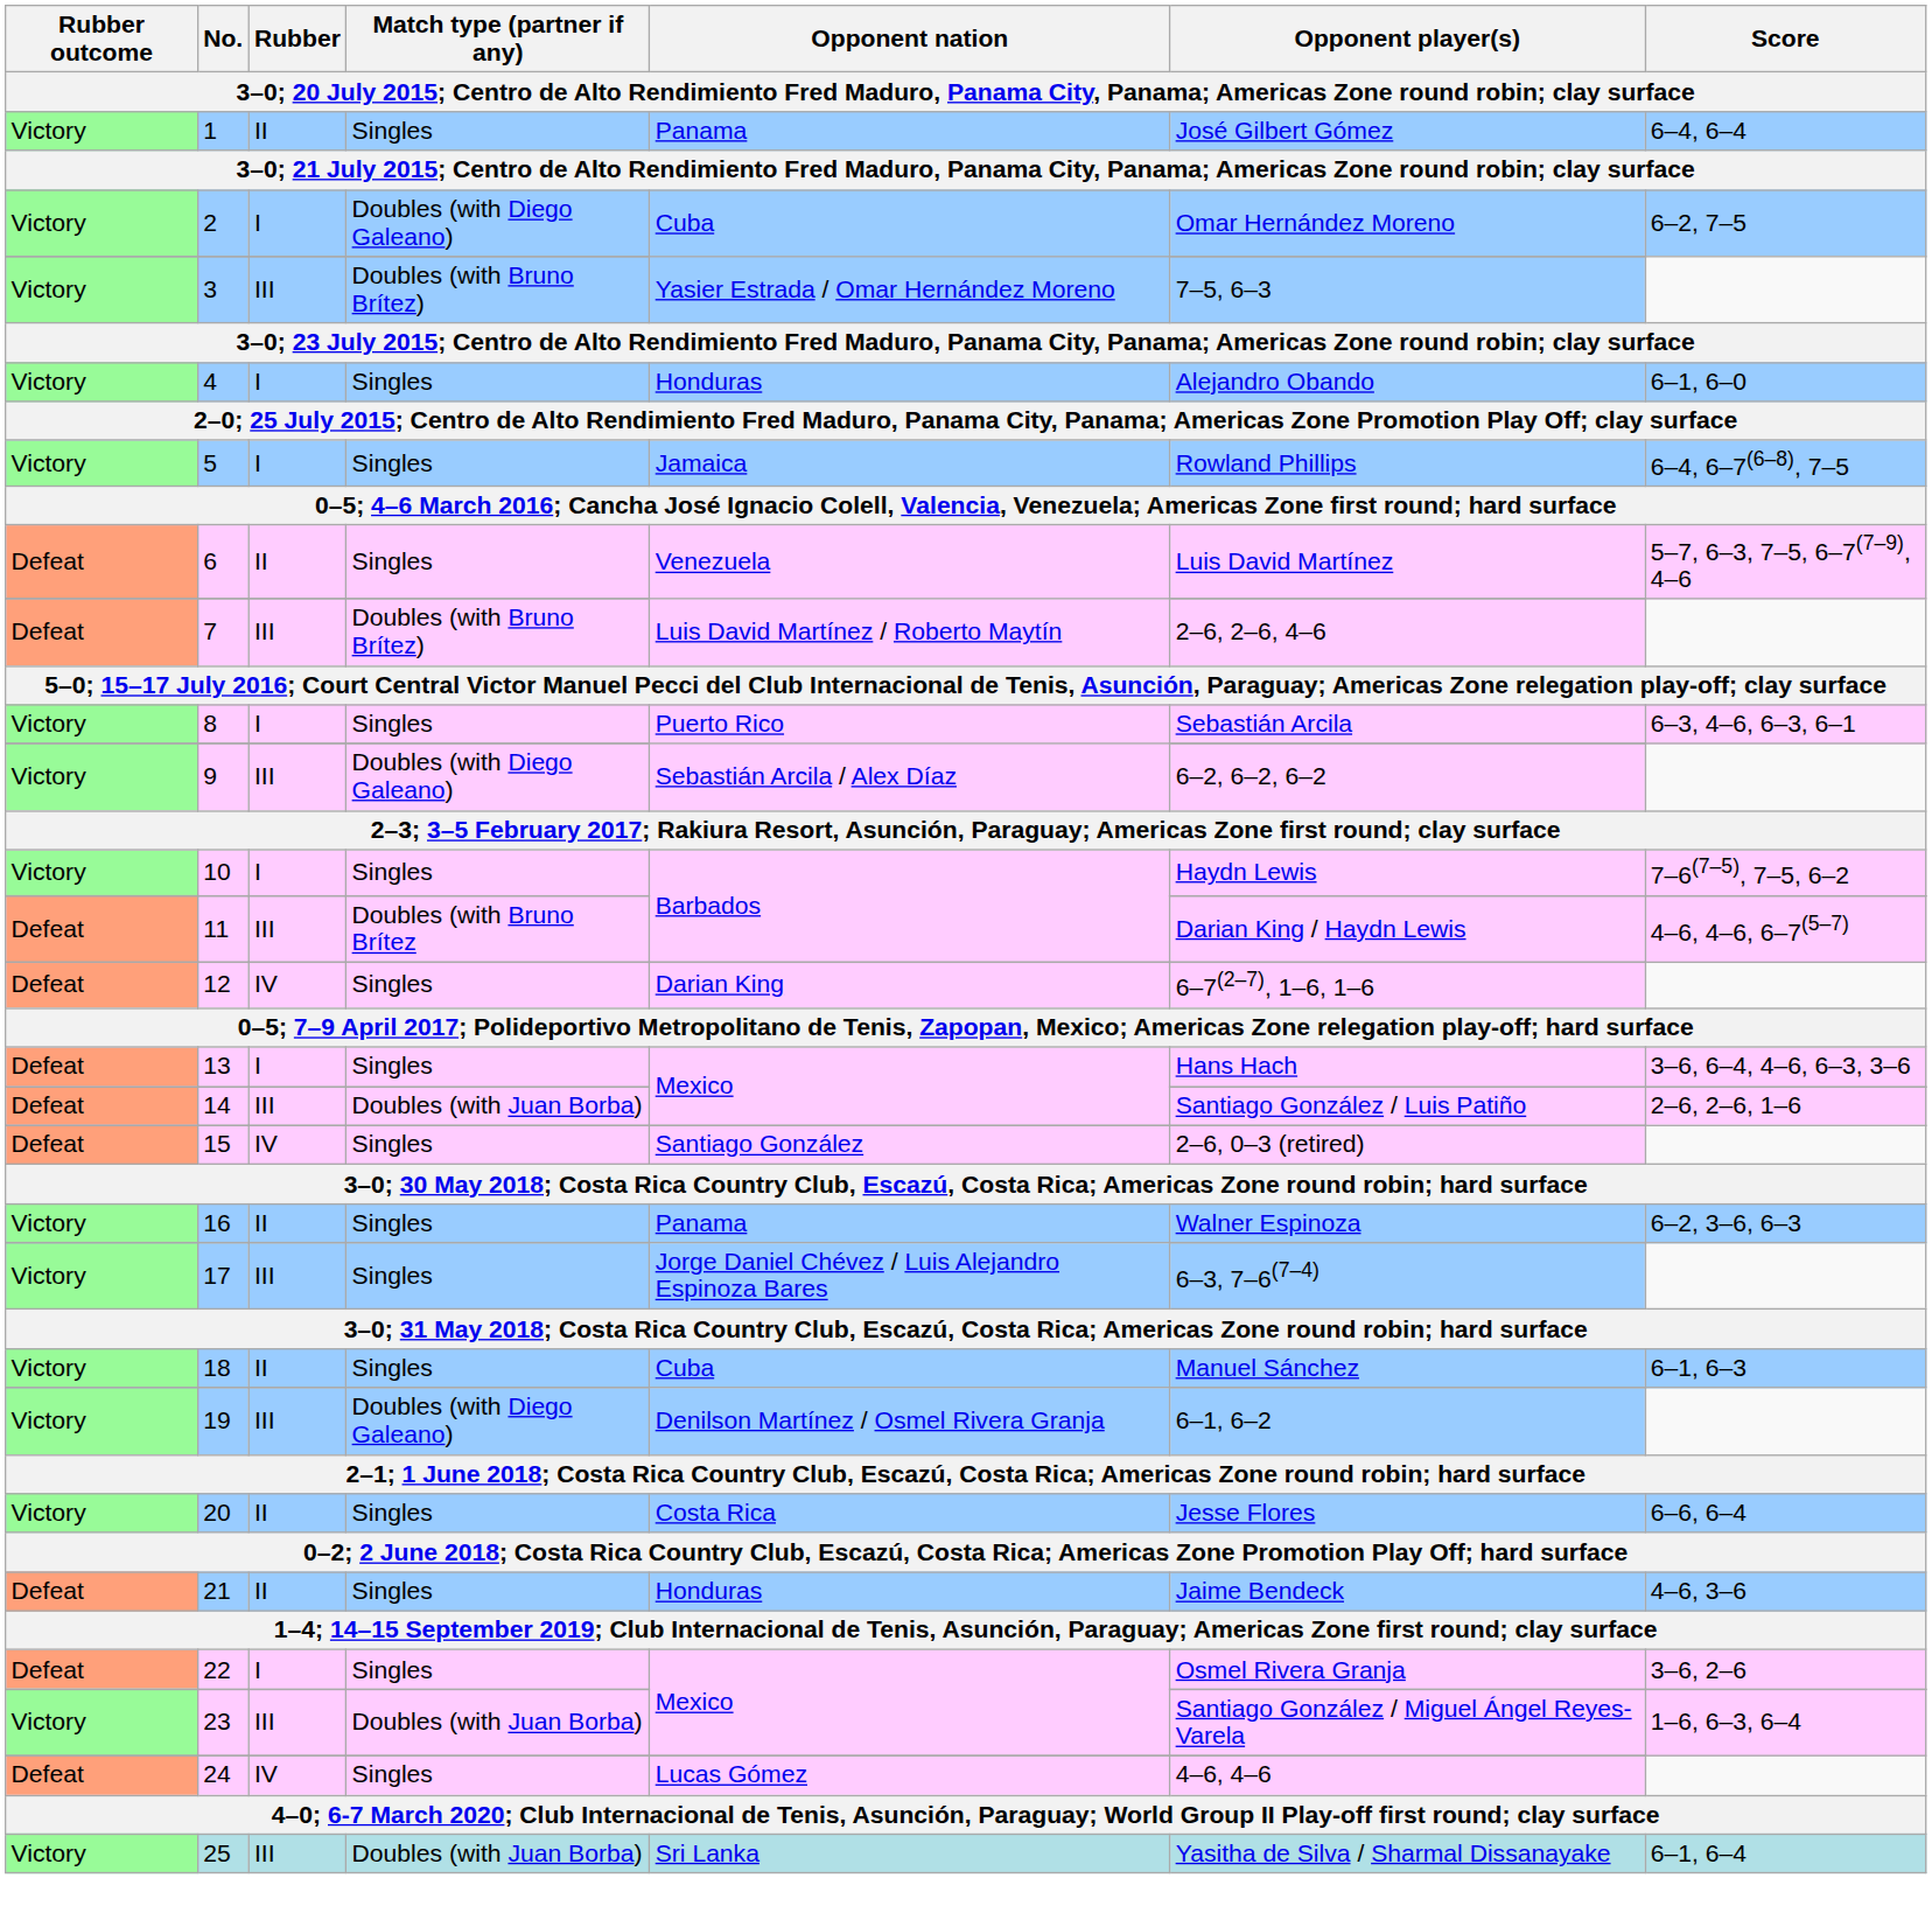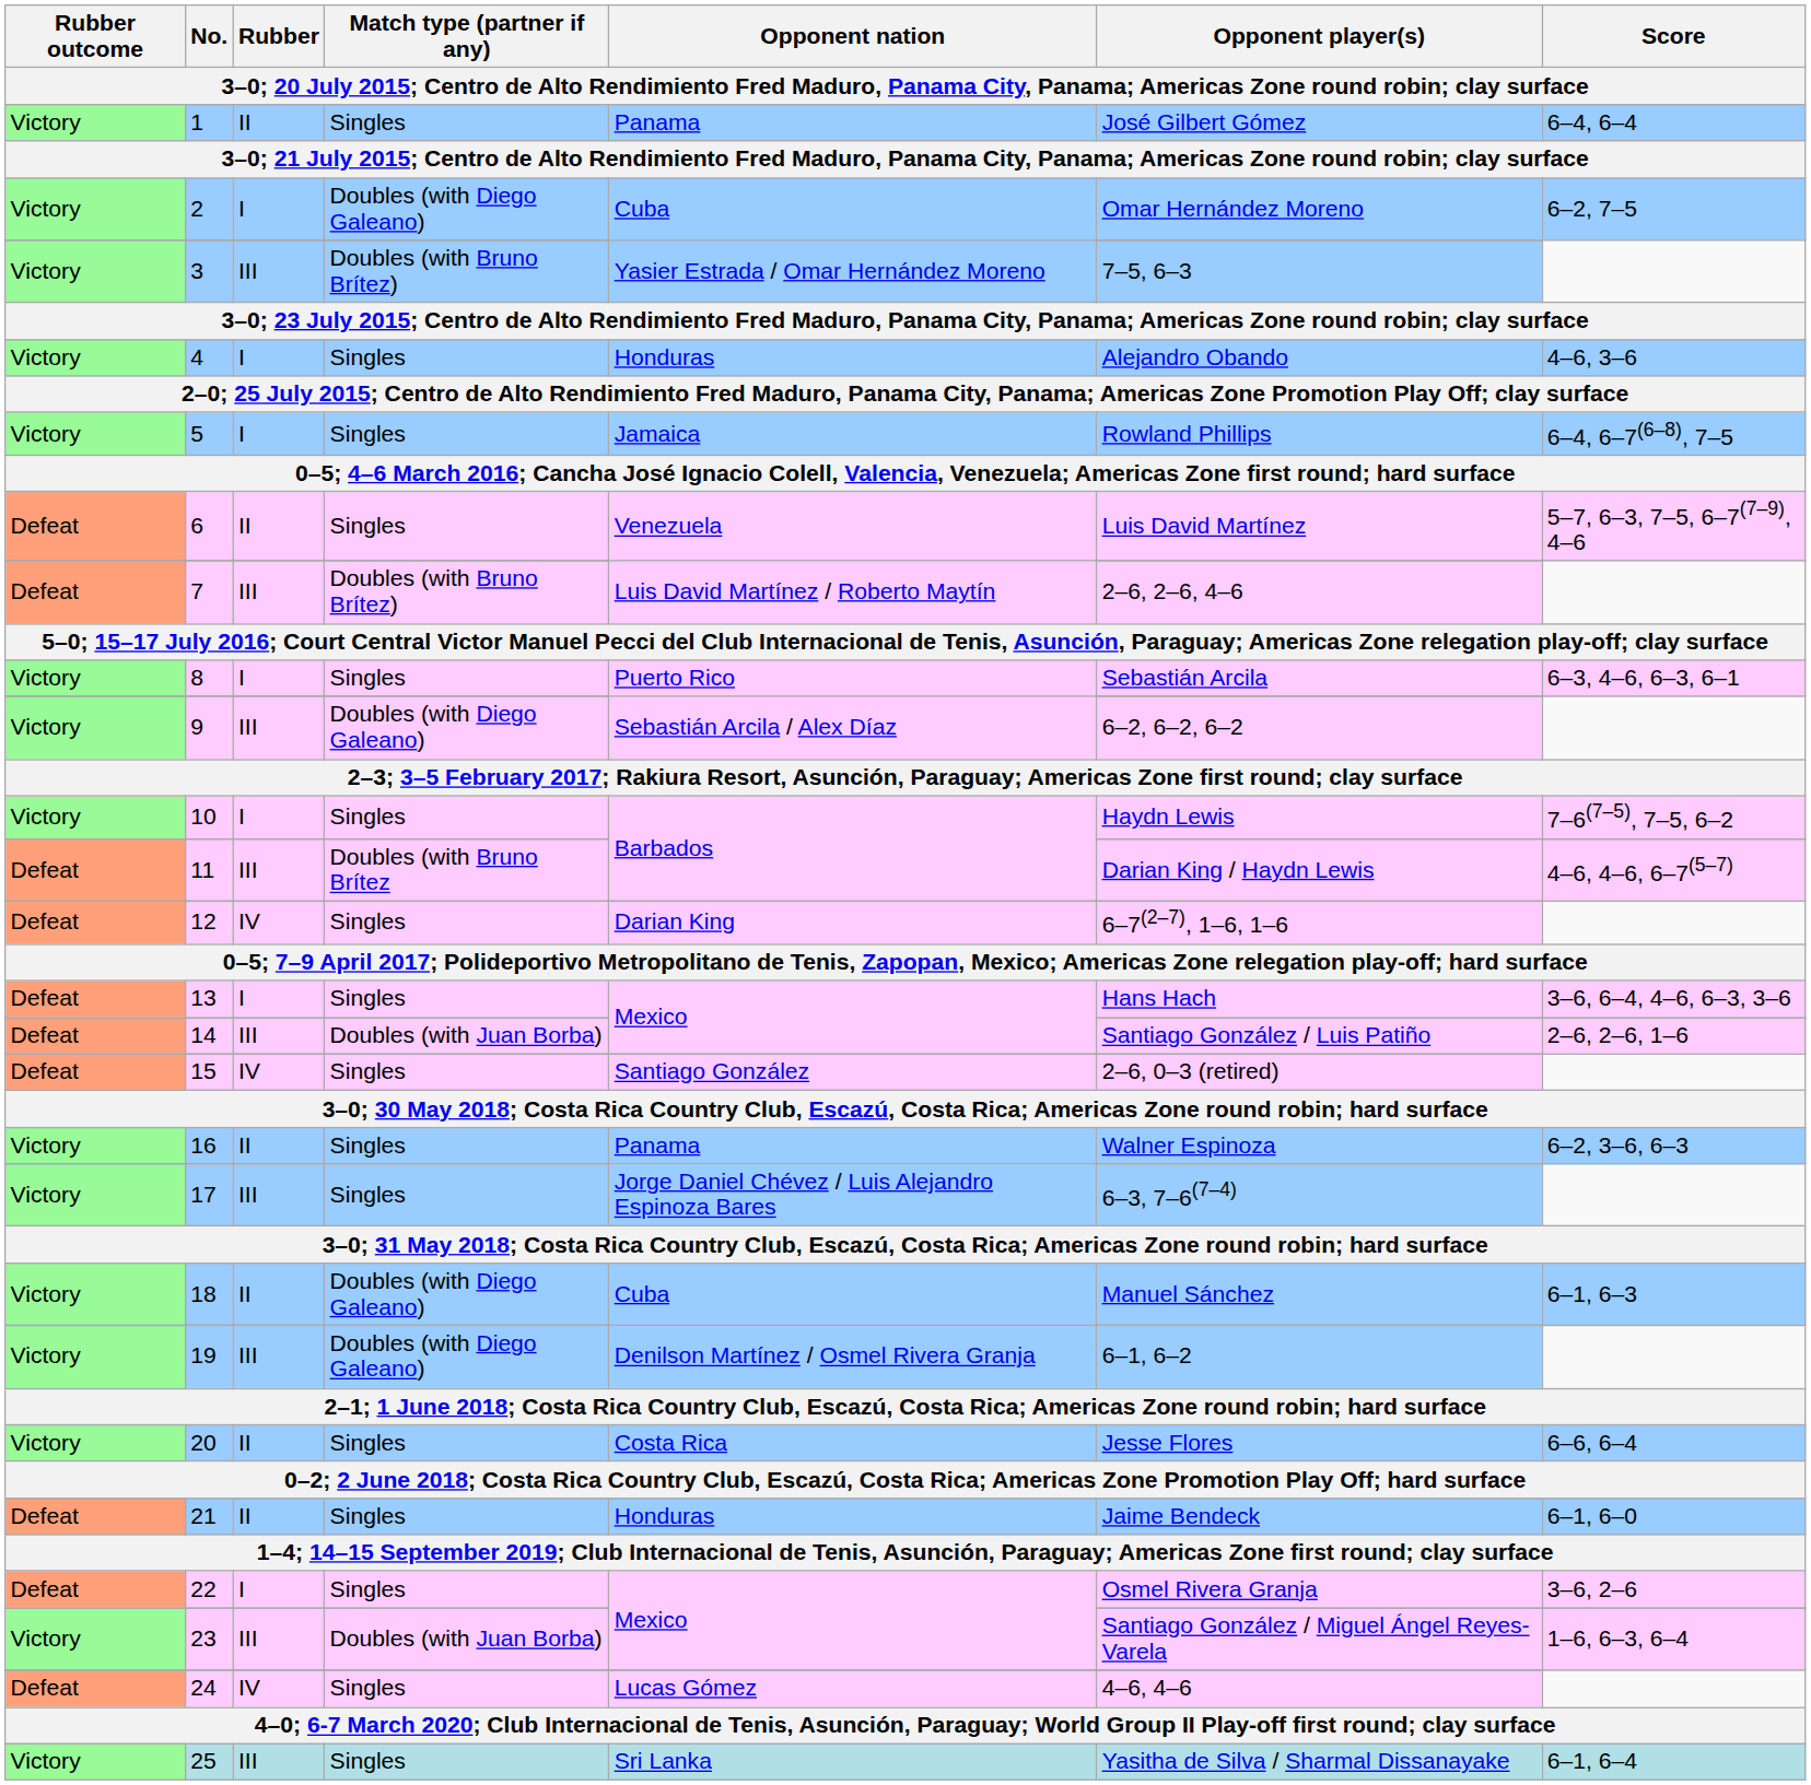4 | Score: 6–1, 6–0 -> 4–6, 3–6
18 | Match type (partner if any): Singles -> Doubles (with Diego Galeano)
21 | Score: 4–6, 3–6 -> 6–1, 6–0
25 | Match type (partner if any): Doubles (with Juan Borba) -> Singles
